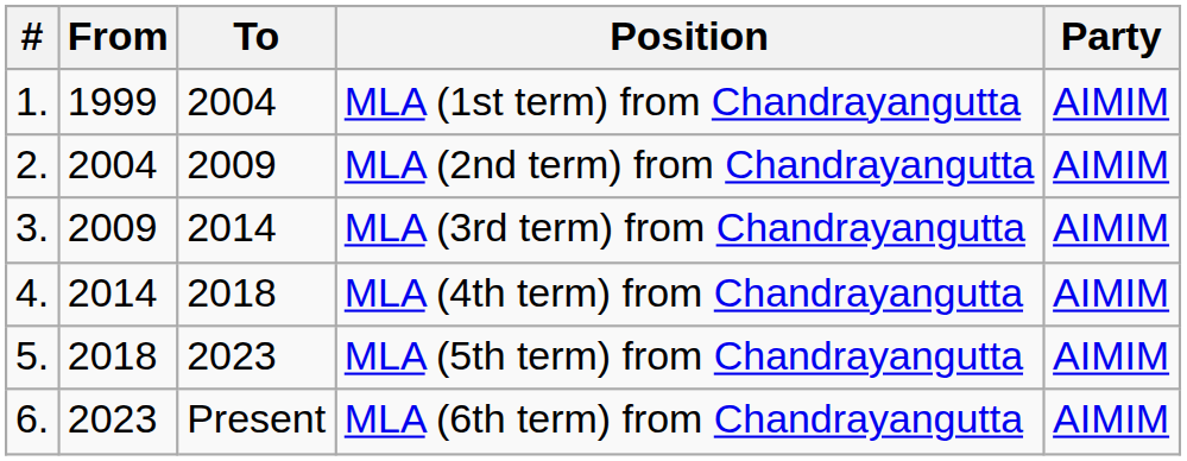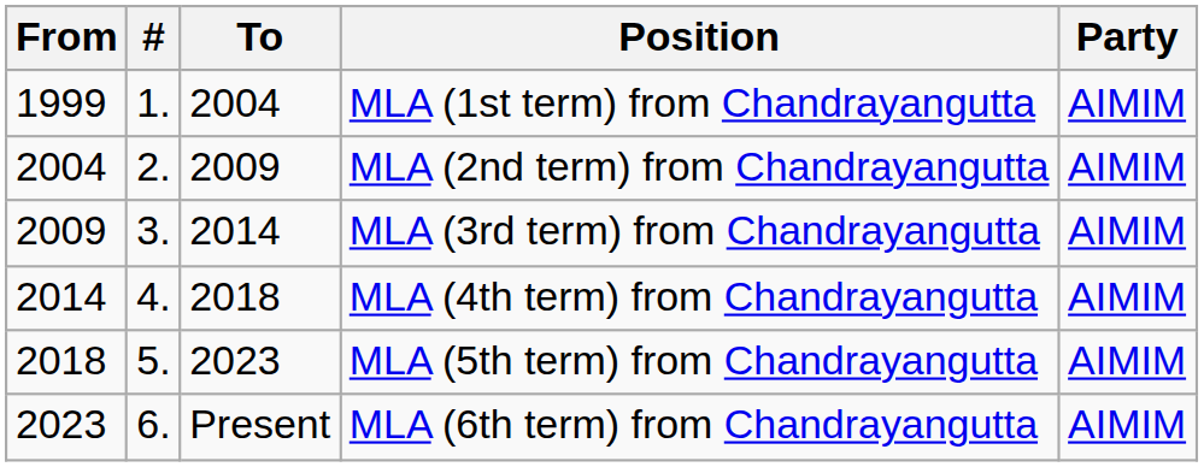columns swapped: # <-> From
